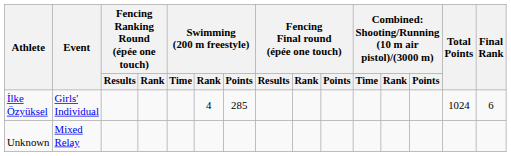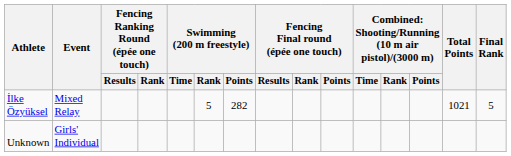İlke Özyüksel | Event: Girls' Individual -> Mixed Relay
İlke Özyüksel | Swimming (200 m freestyle) / Rank: 4 -> 5
İlke Özyüksel | Swimming (200 m freestyle) / Points: 285 -> 282
İlke Özyüksel | Total Points: 1024 -> 1021
İlke Özyüksel | Final Rank: 6 -> 5
Unknown | Event: Mixed Relay -> Girls' Individual
